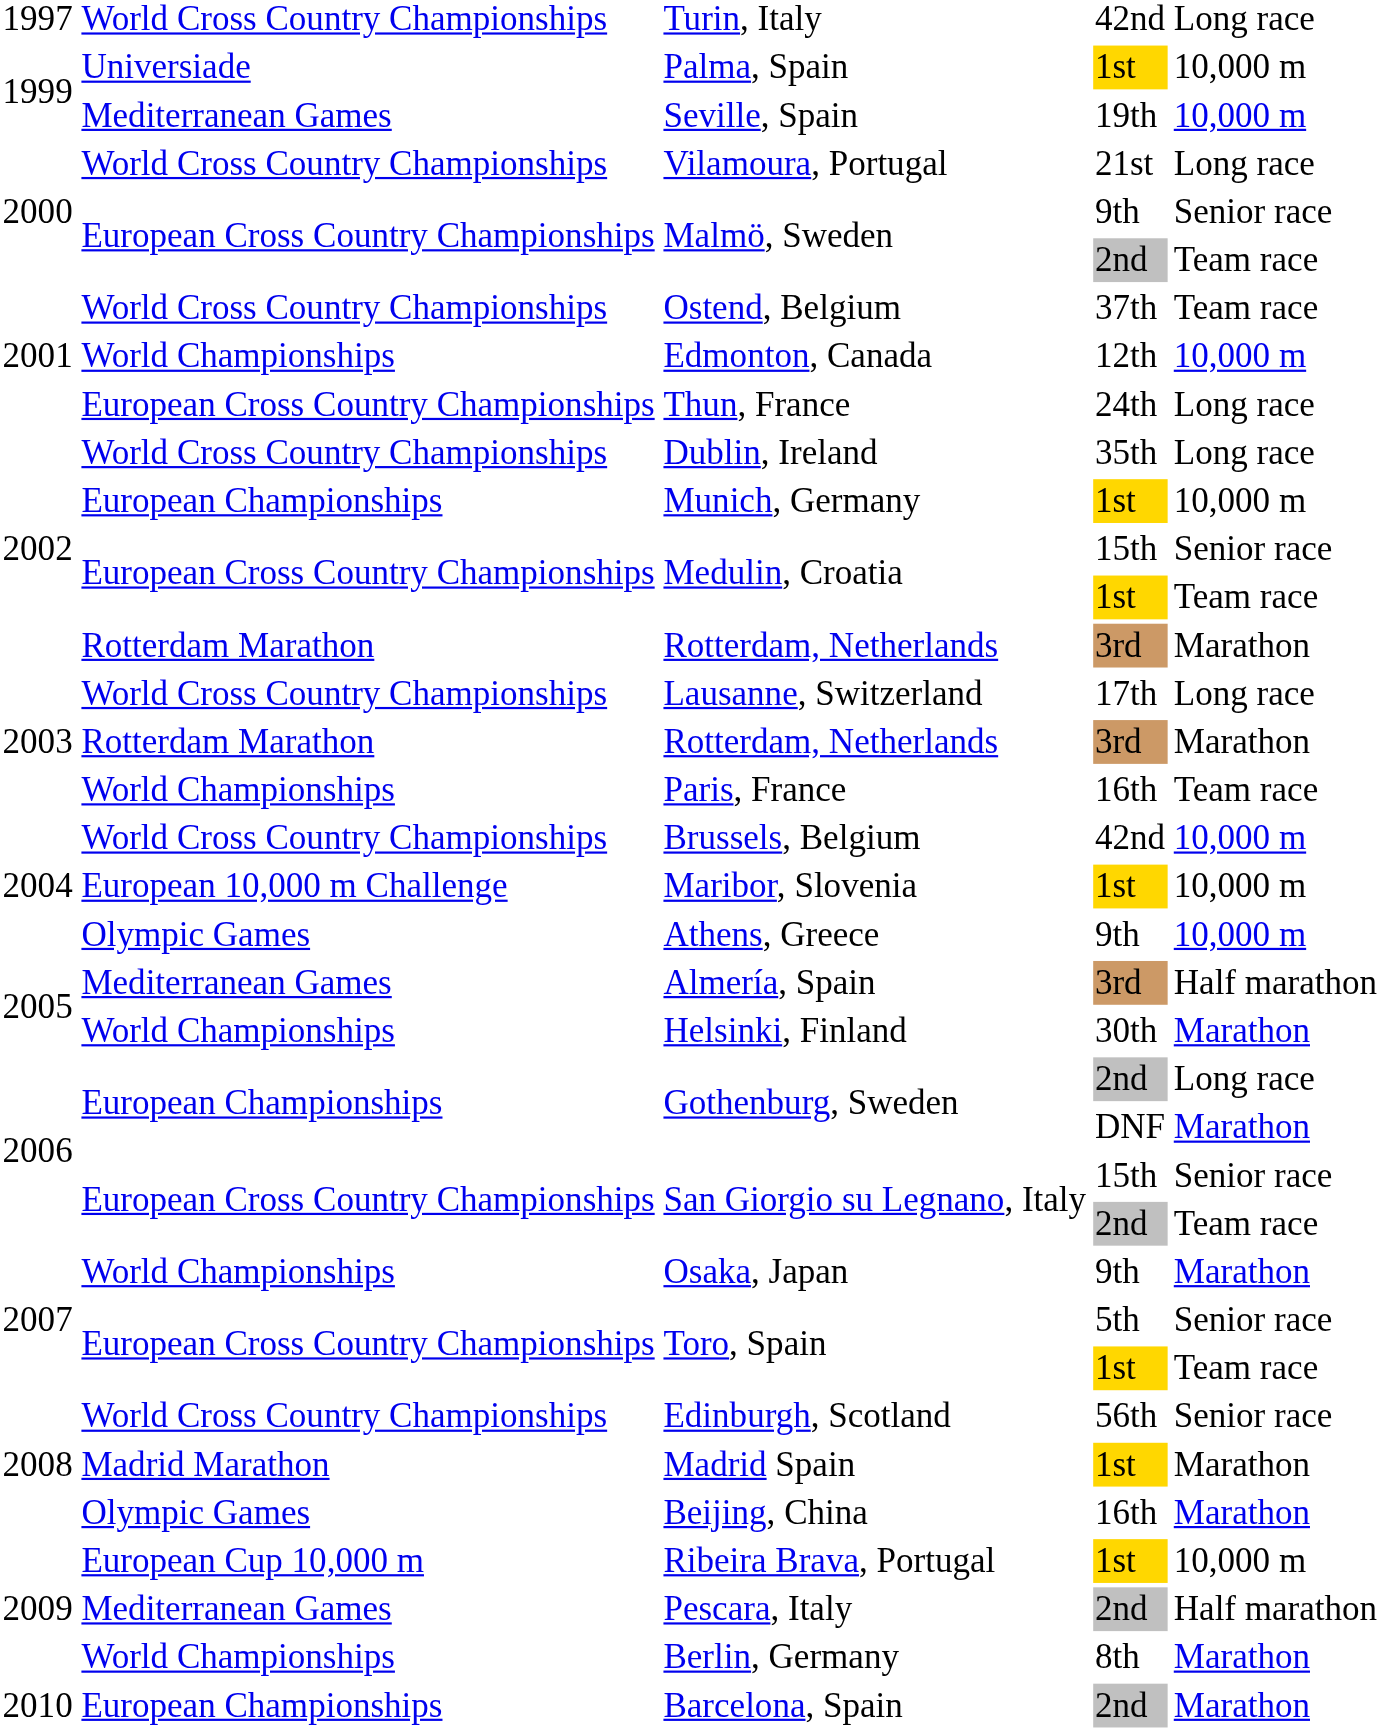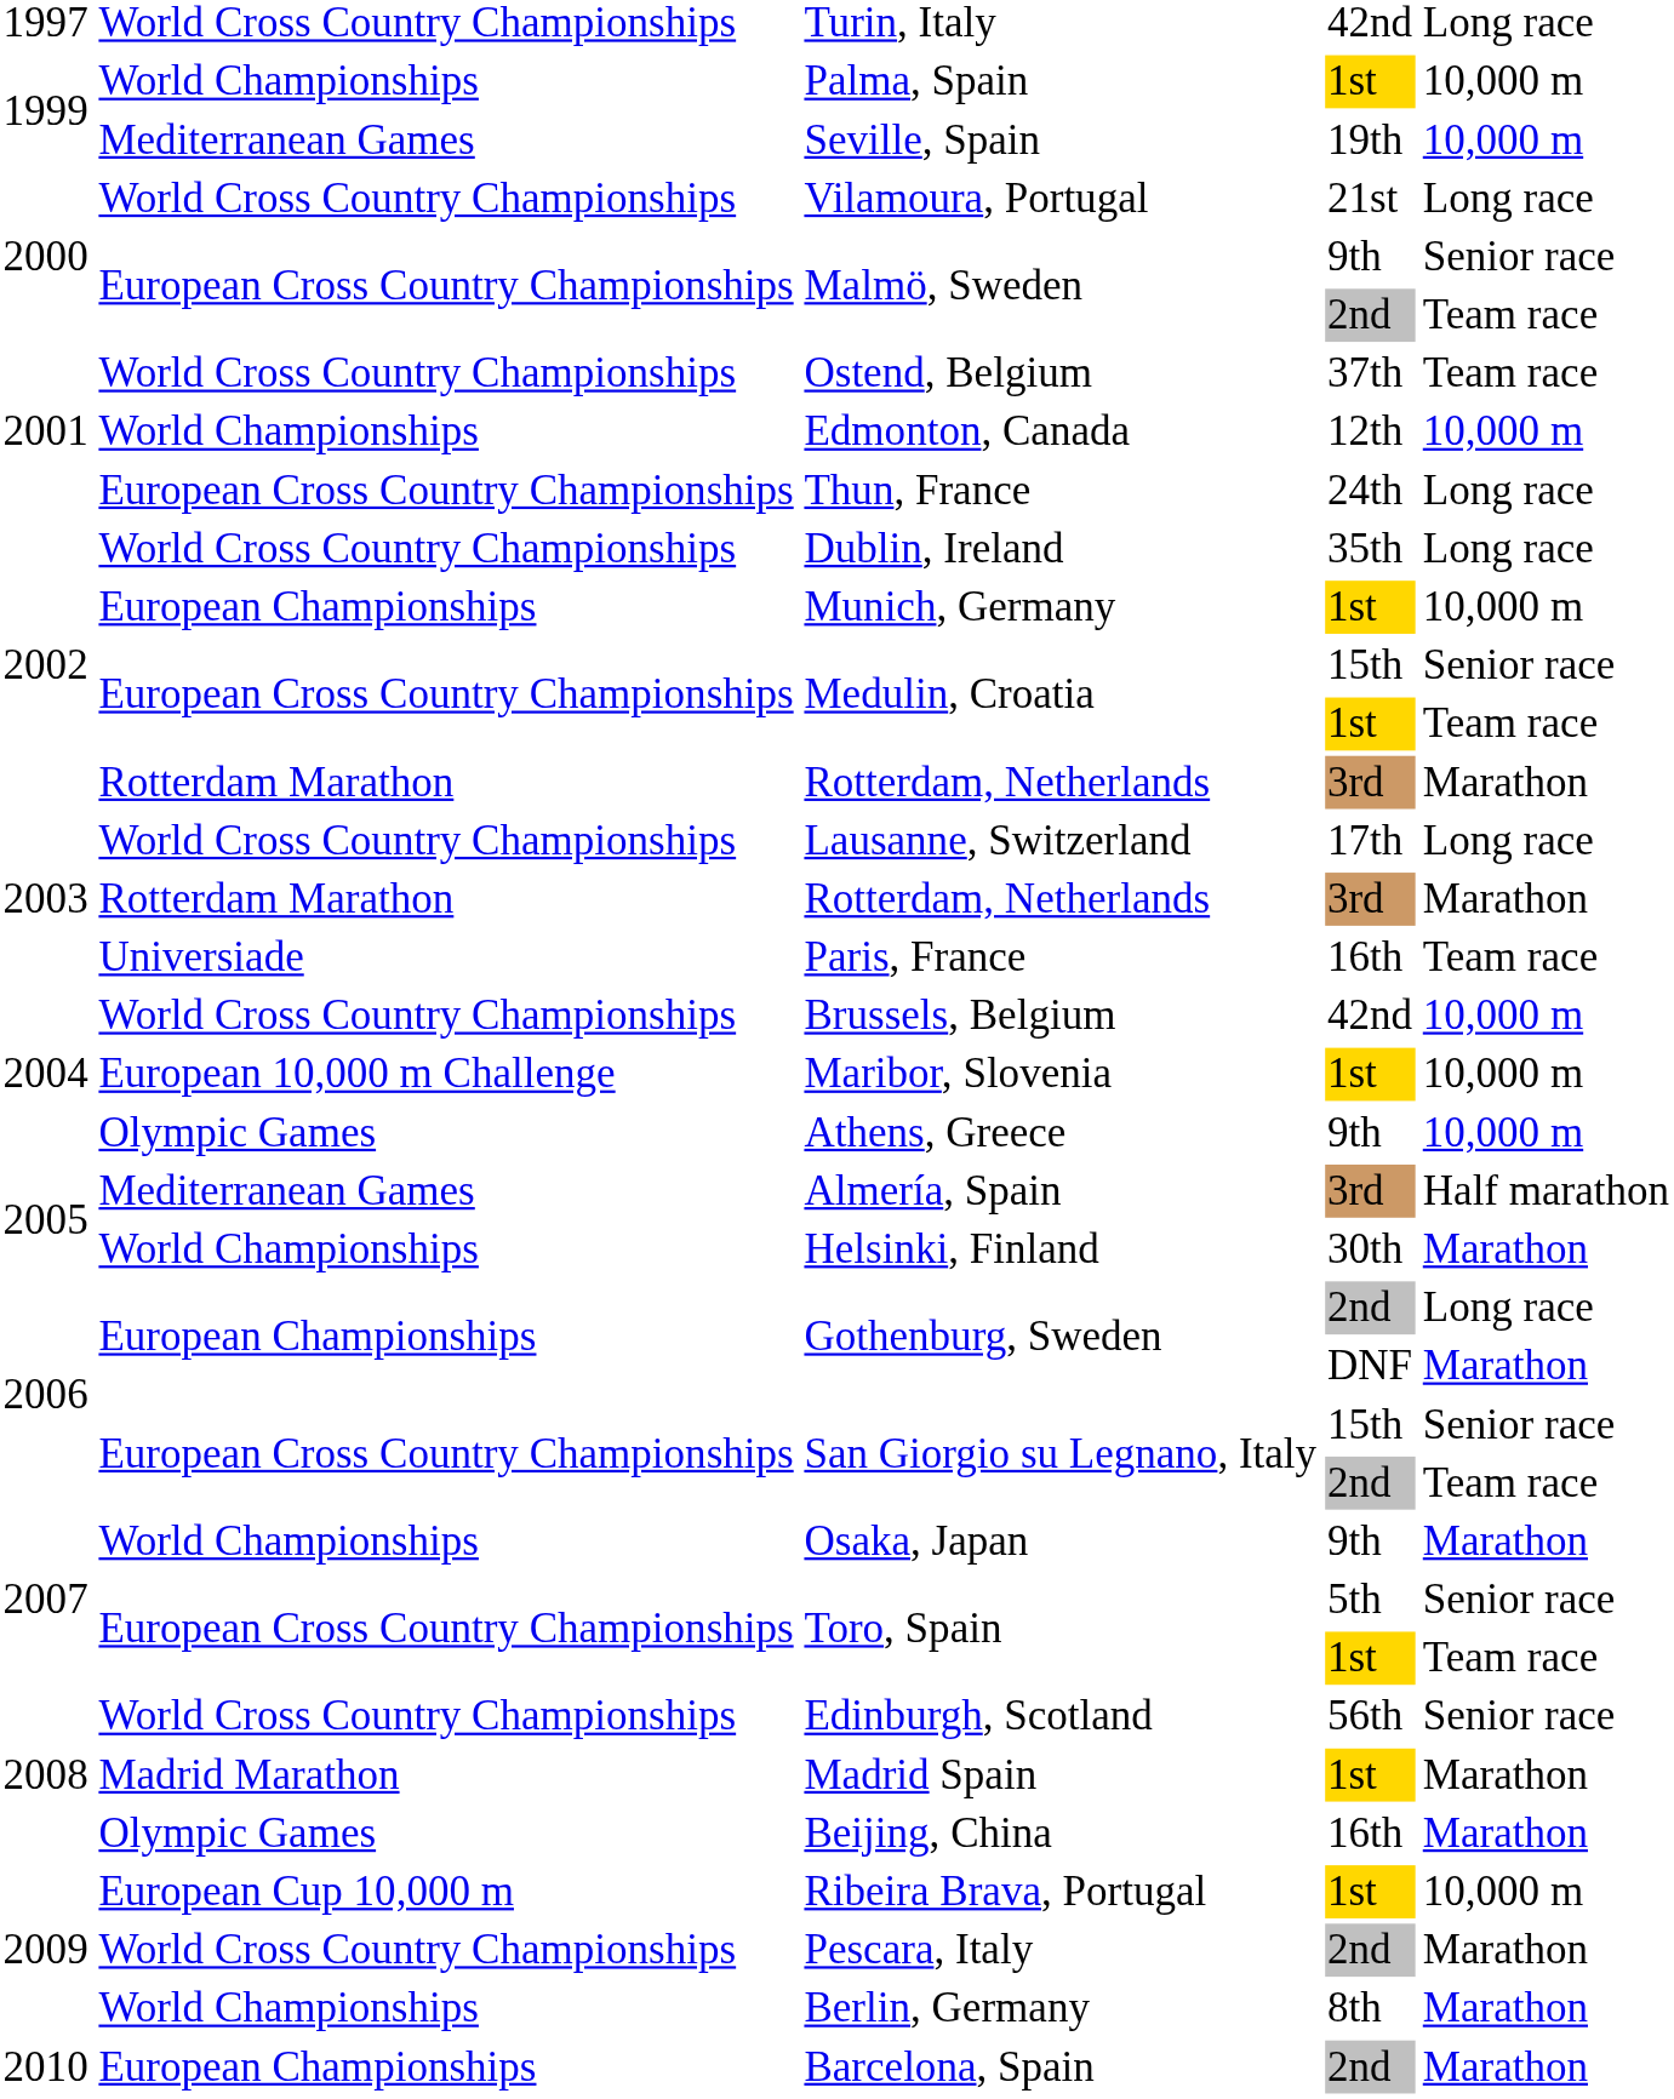Palma, Spain | column 2: Universiade -> World Championships
Paris, France | column 2: World Championships -> Universiade
Pescara, Italy | column 2: Mediterranean Games -> World Cross Country Championships
Pescara, Italy | column 5: Half marathon -> Marathon
